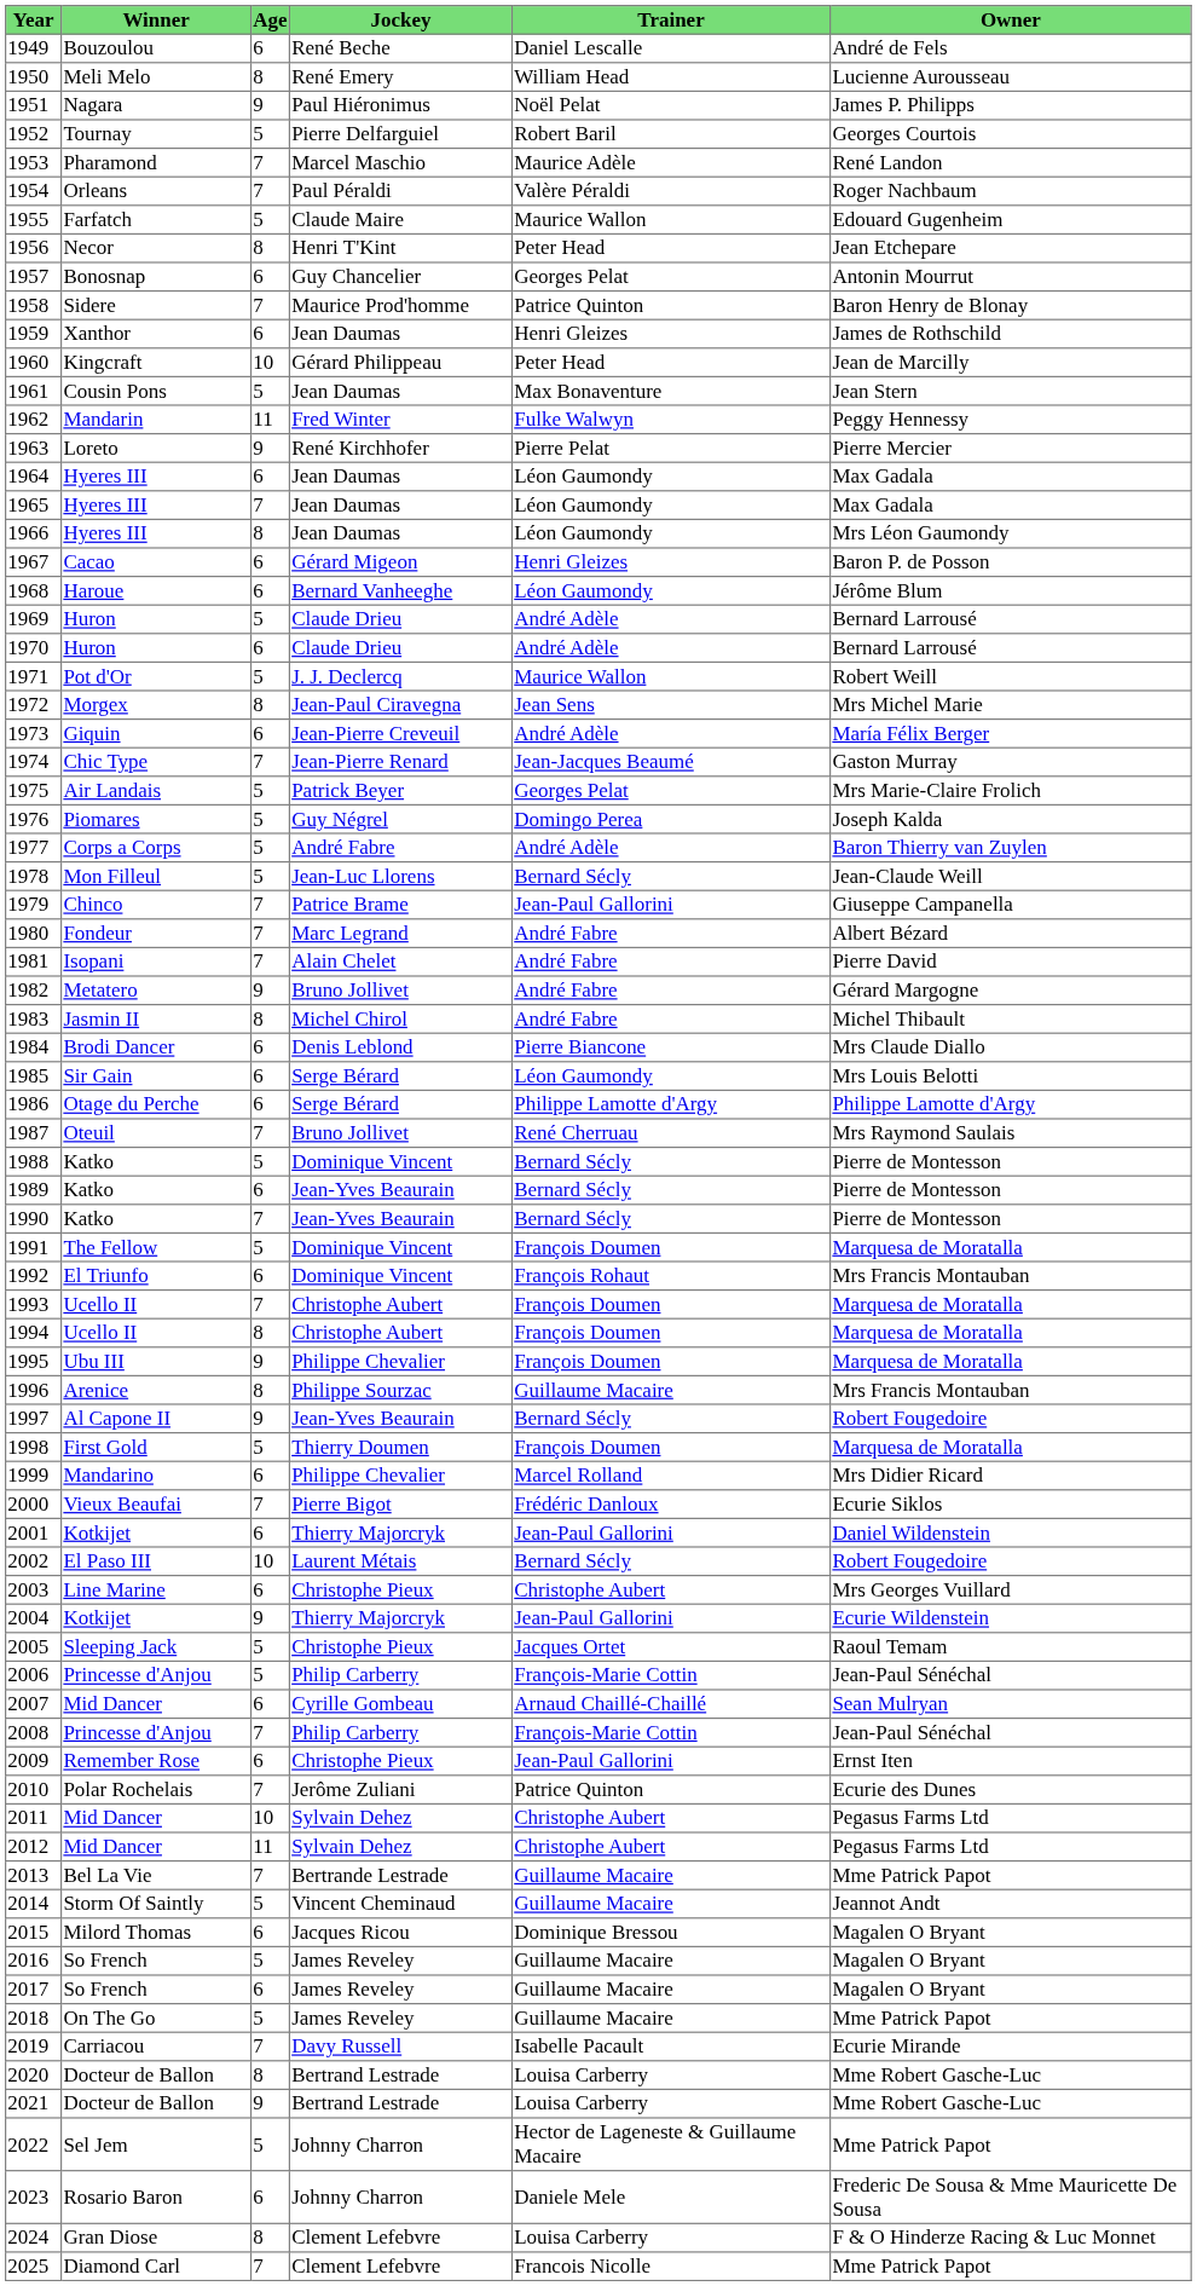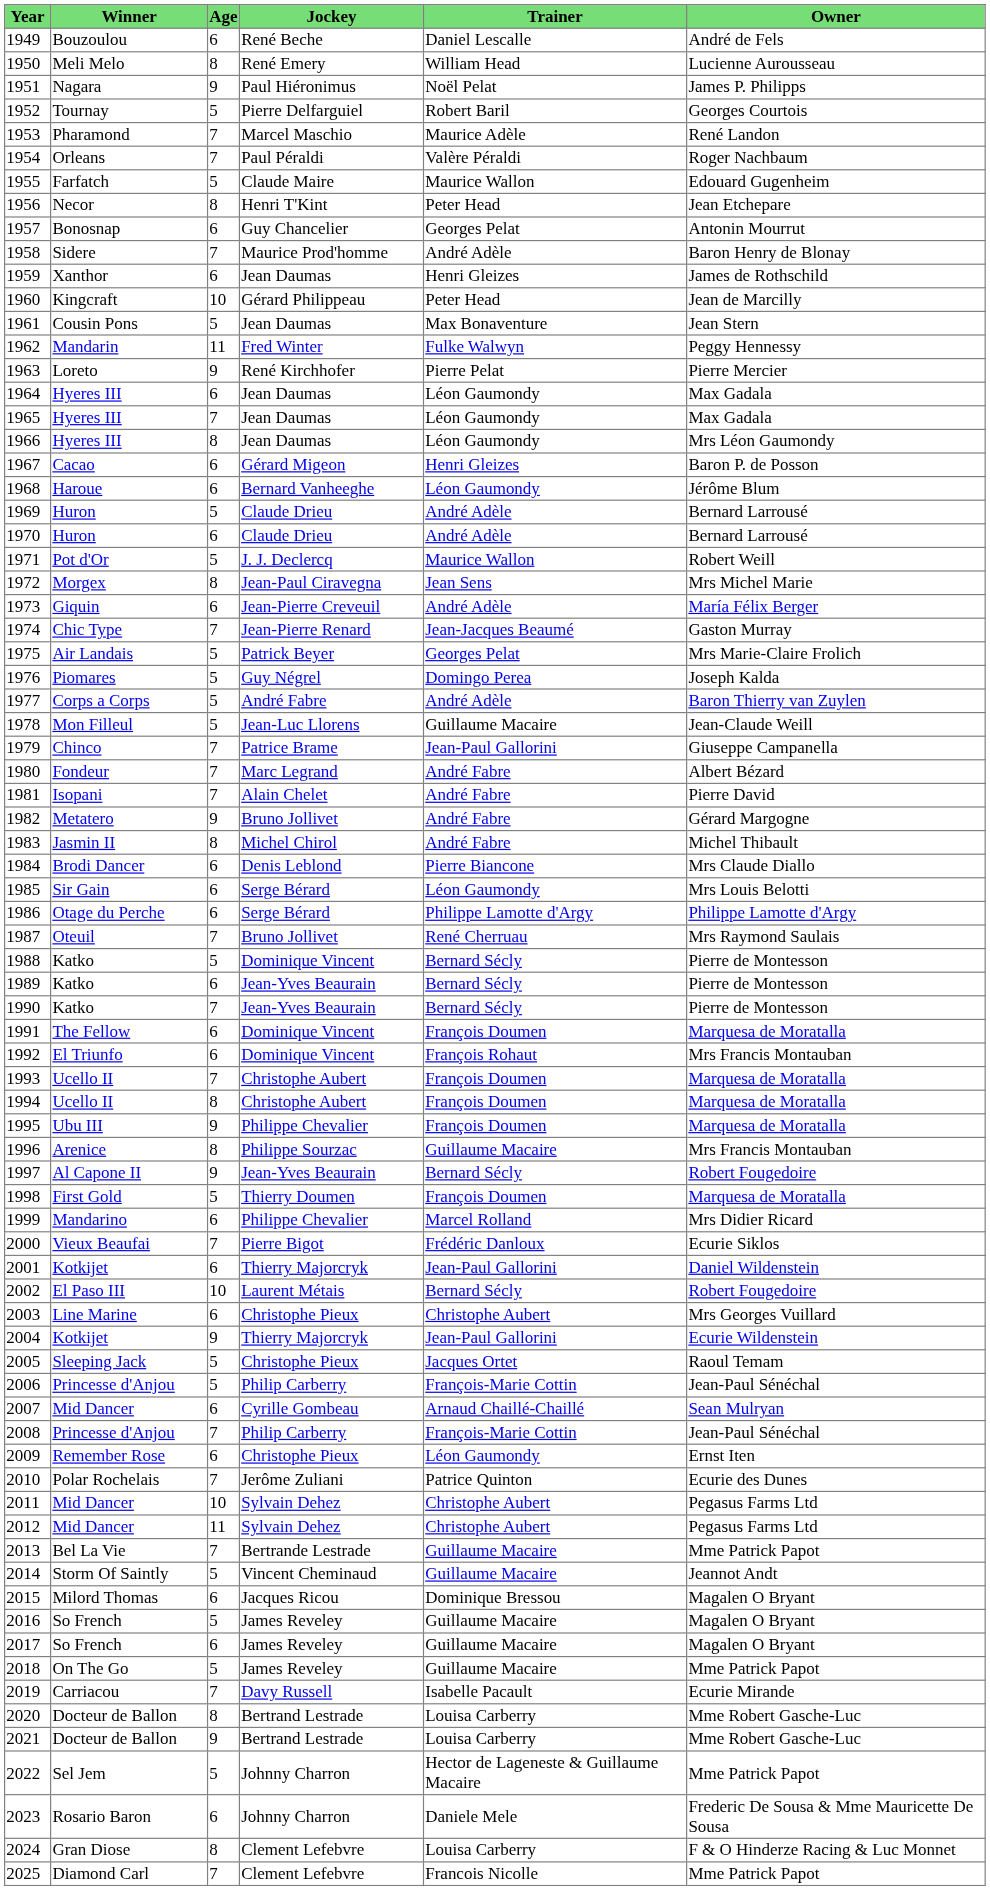1958 | Trainer: Patrice Quinton -> André Adèle
1978 | Trainer: Bernard Sécly -> Guillaume Macaire
1991 | Age: 5 -> 6
2009 | Trainer: Jean-Paul Gallorini -> Léon Gaumondy
